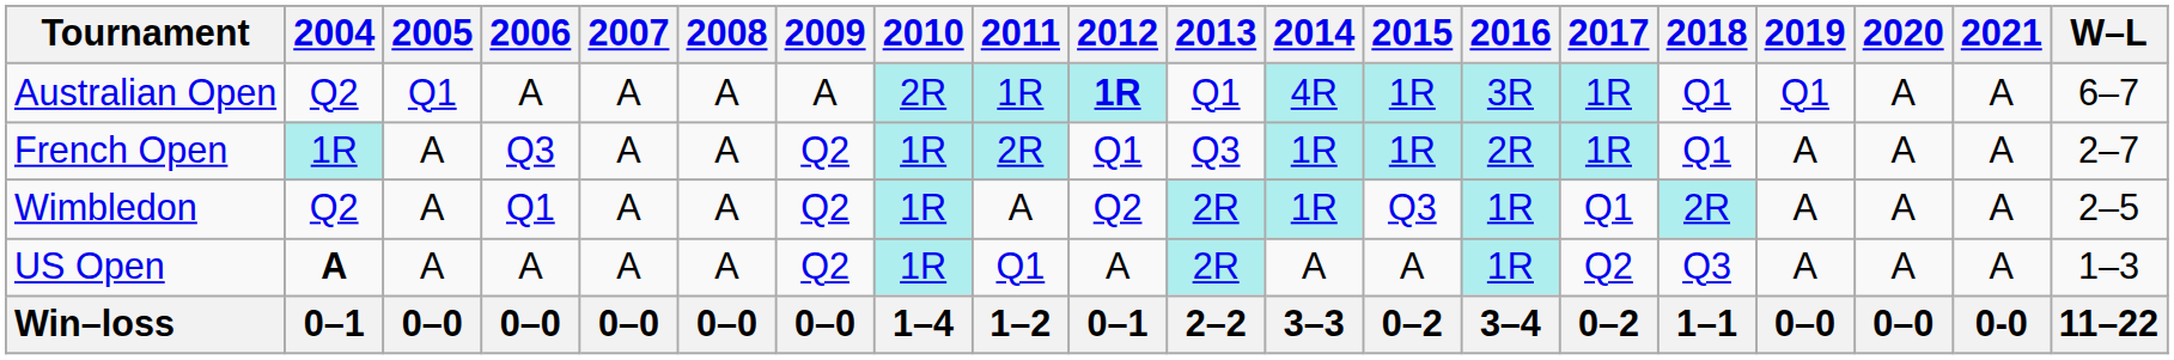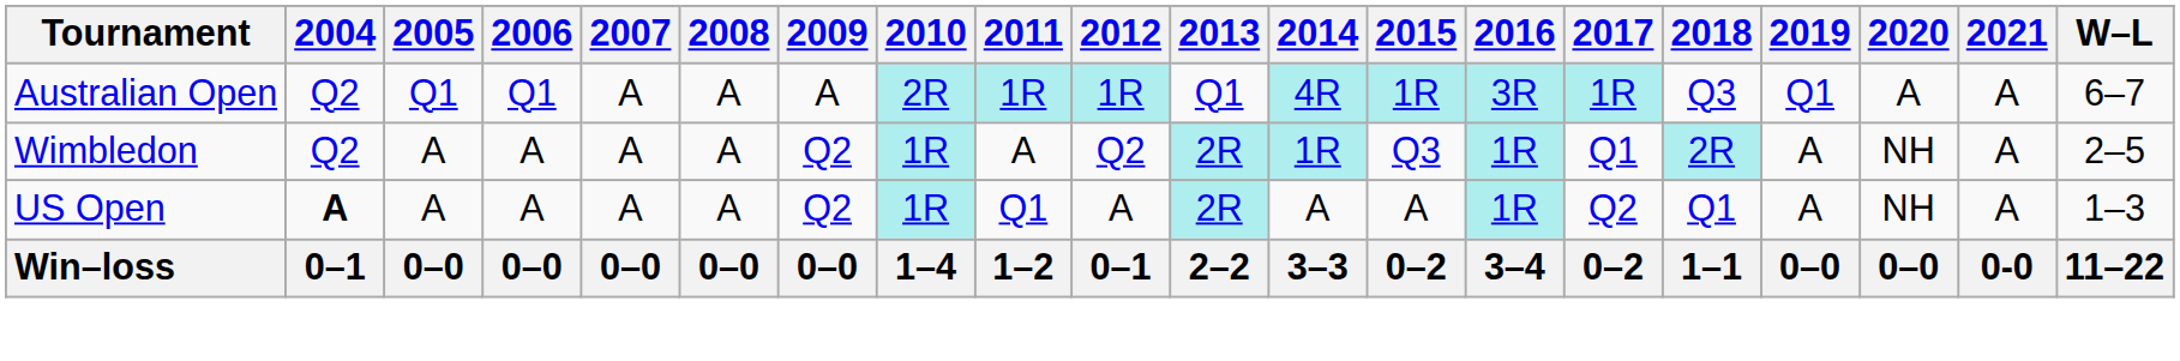Australian Open | 2006: A -> Q1
Australian Open | 2012: bold -> normal
Australian Open | 2018: Q1 -> Q3
- row: French Open | 1R | A | Q3 | A | A | Q2 | 1R | 2R | Q1 | Q3 | 1R | 1R | 2R | 1R | Q1 | A | A | A | 2–7
Wimbledon | 2006: Q1 -> A
Wimbledon | 2020: A -> NH
US Open | 2018: Q3 -> Q1
US Open | 2020: A -> NH
